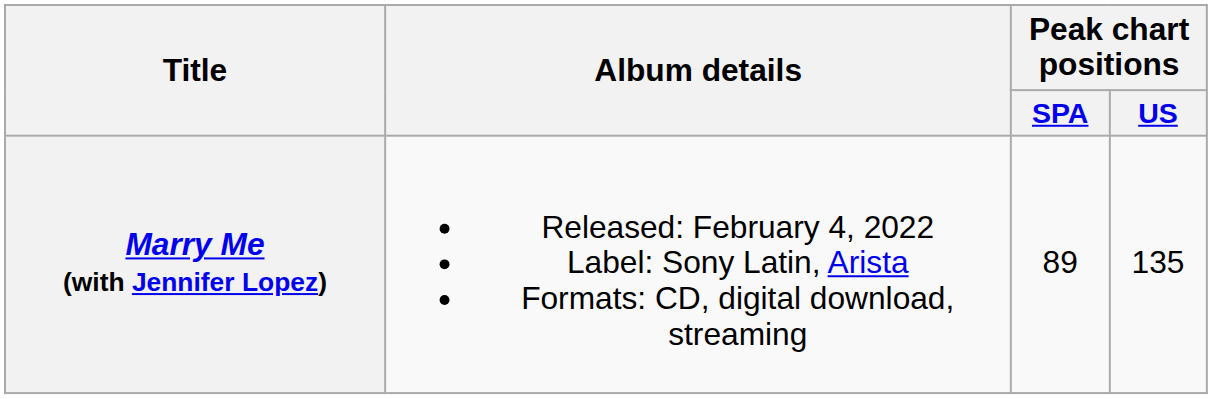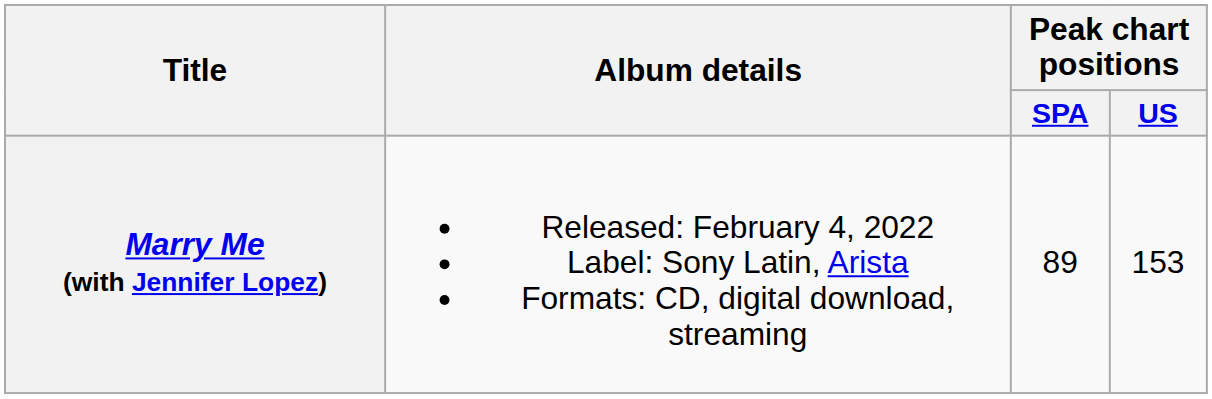Marry Me (with Jennifer Lopez) | Peak chart positions / US: 135 -> 153
